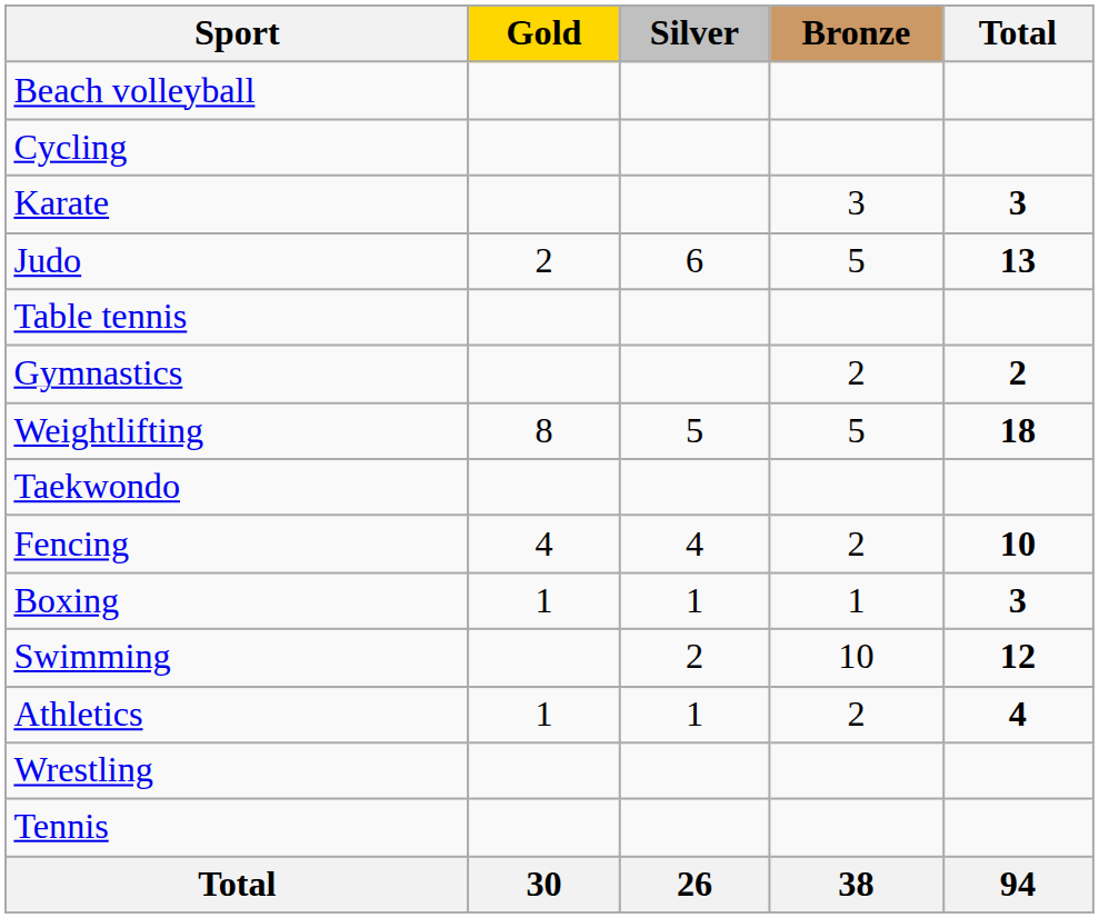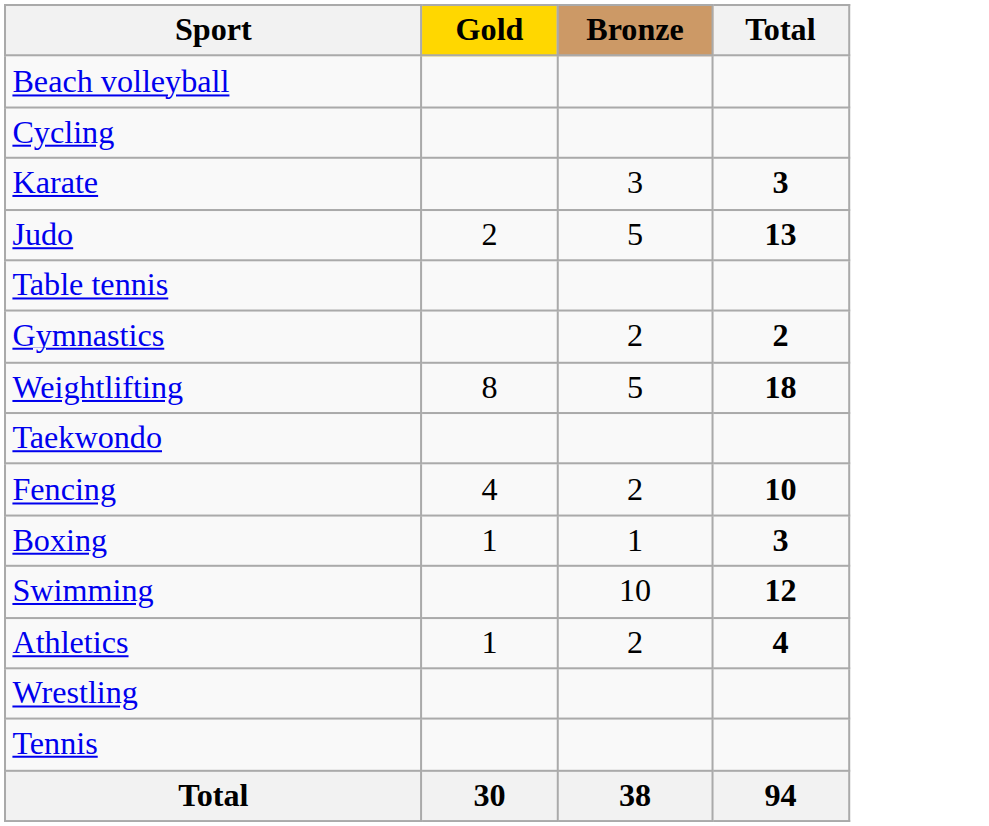- column: Silver | 6 | 5 | 4 | 1 | 2 | 1 | 26
